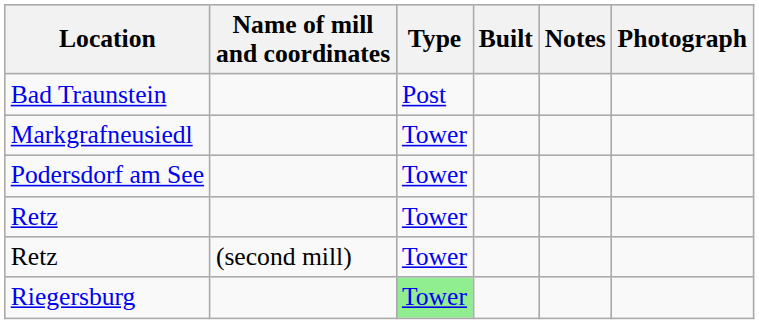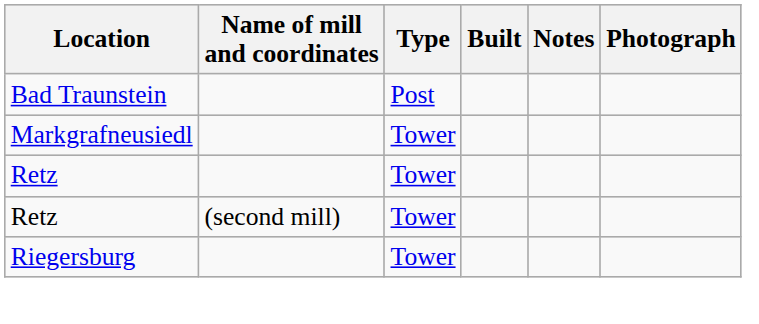- row: Podersdorf am See | Tower
Riegersburg | Type: lightgreen background -> no background
